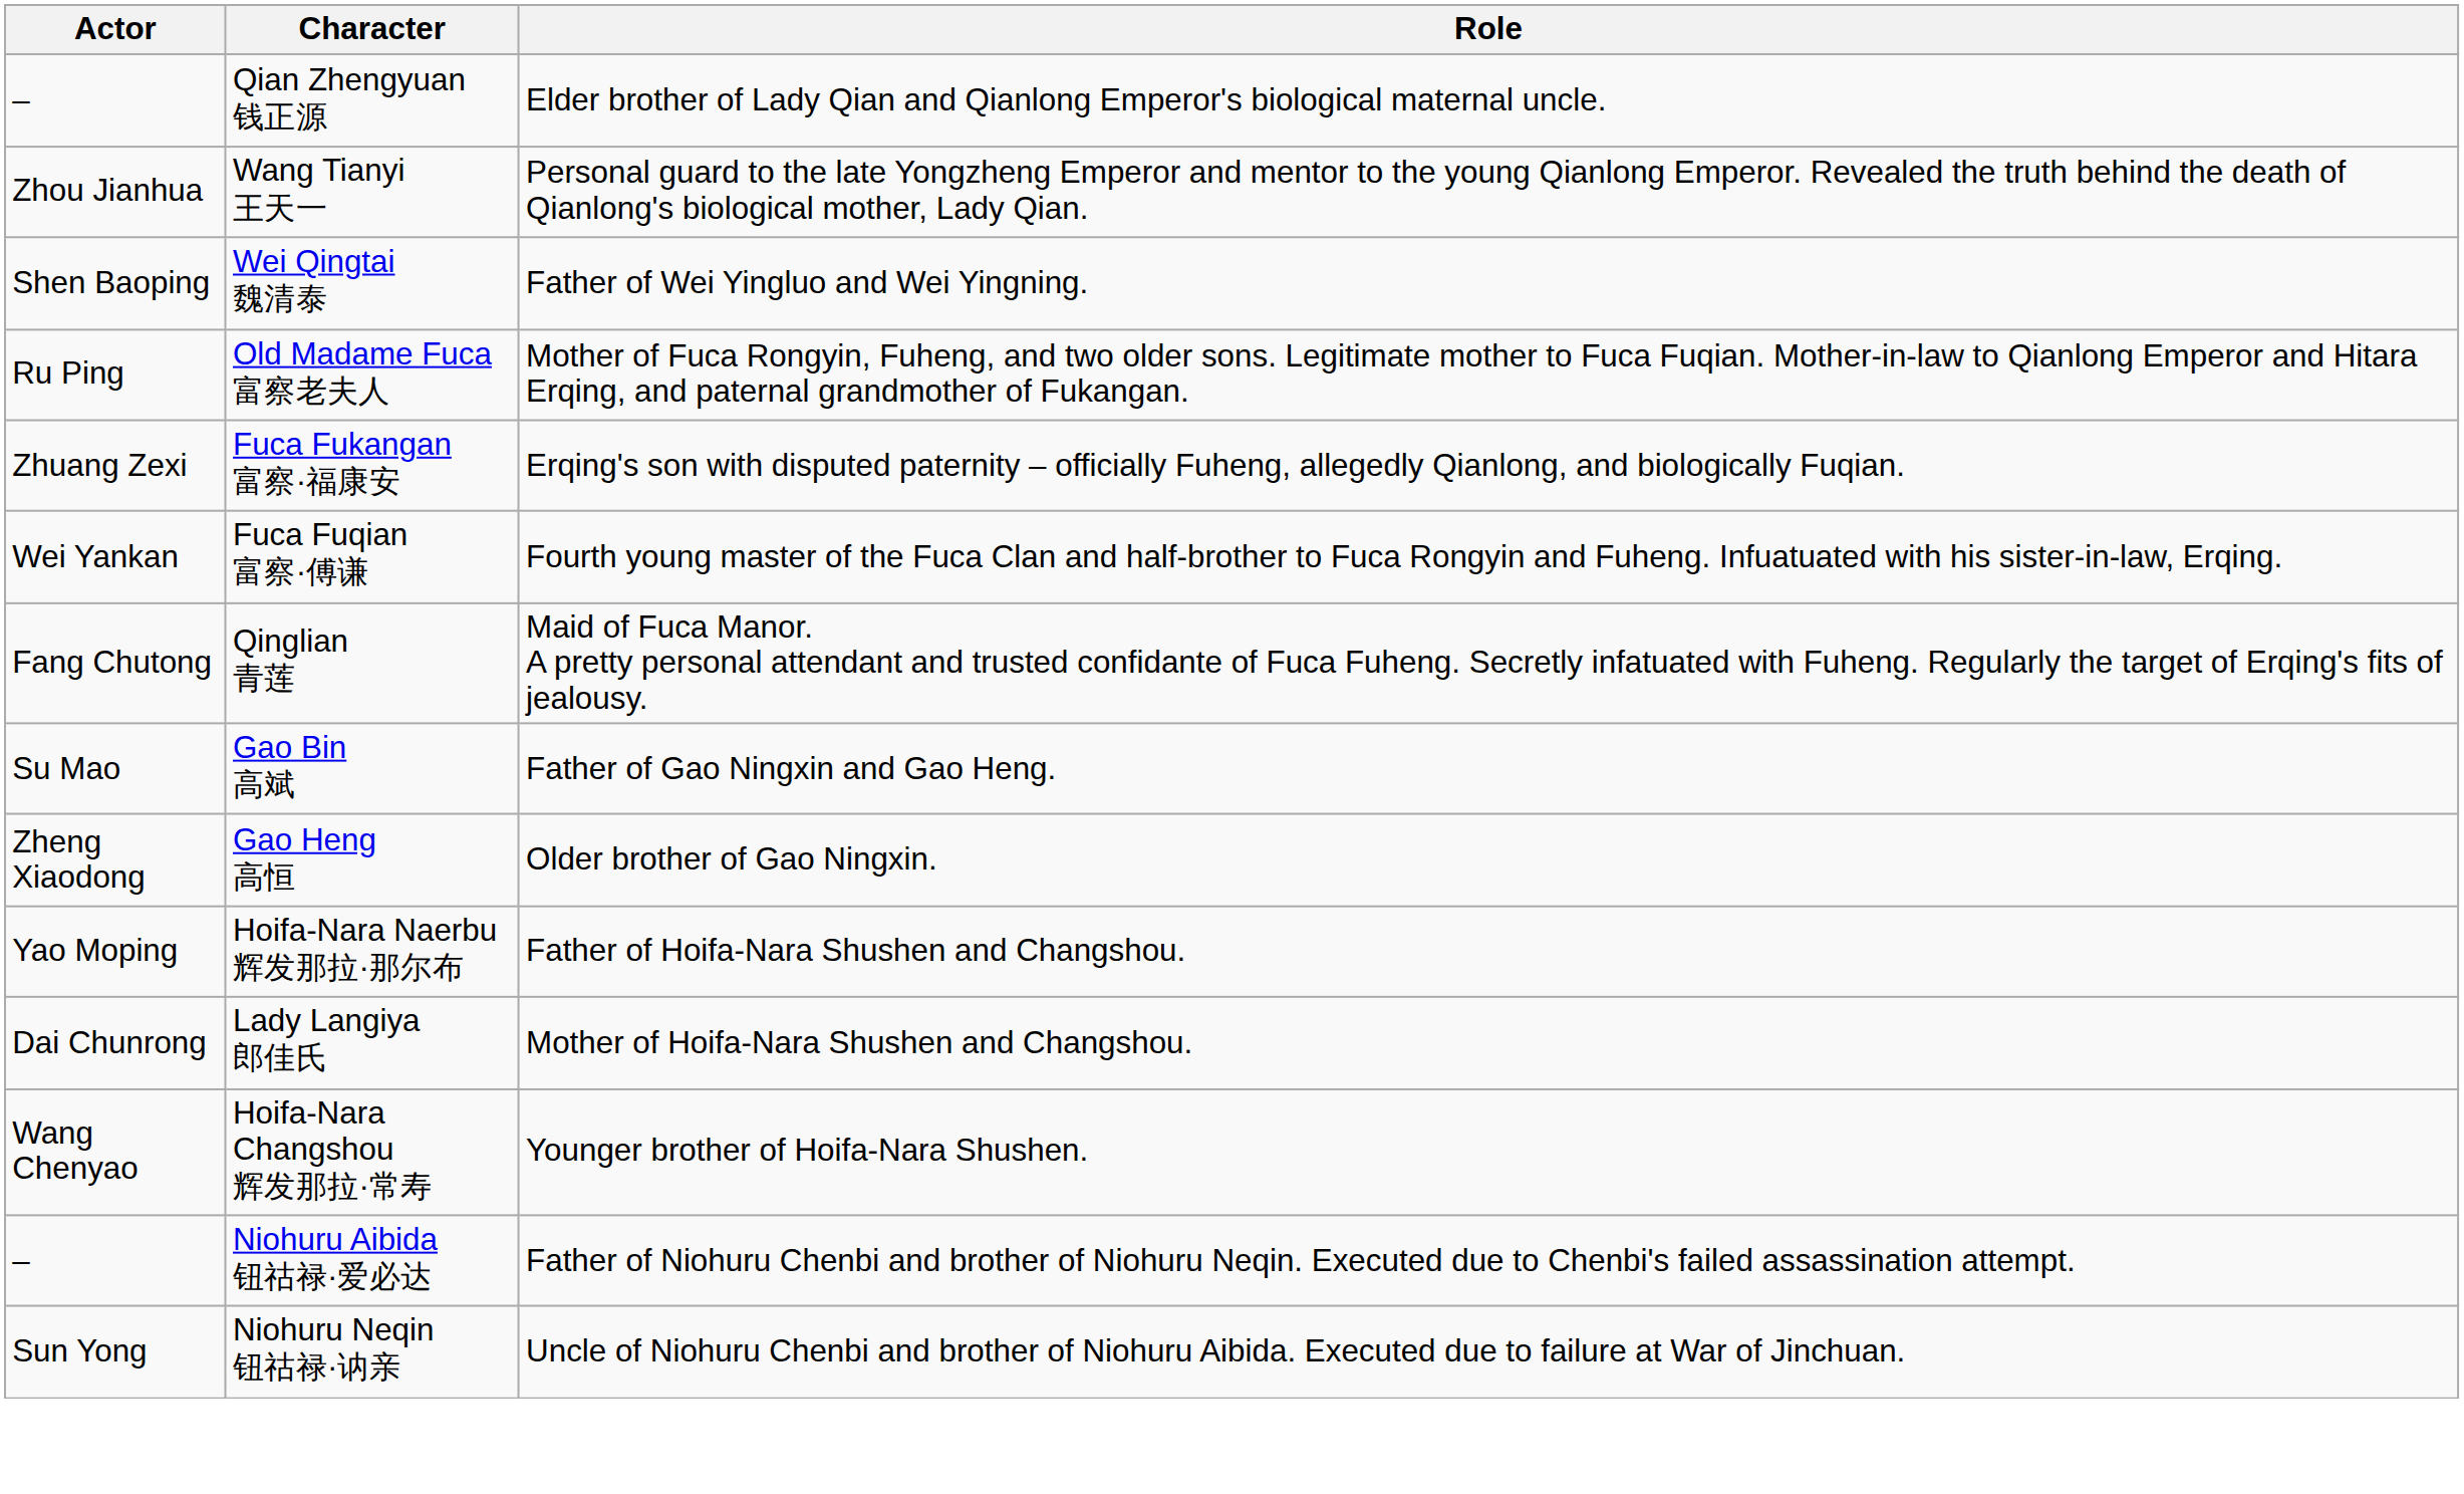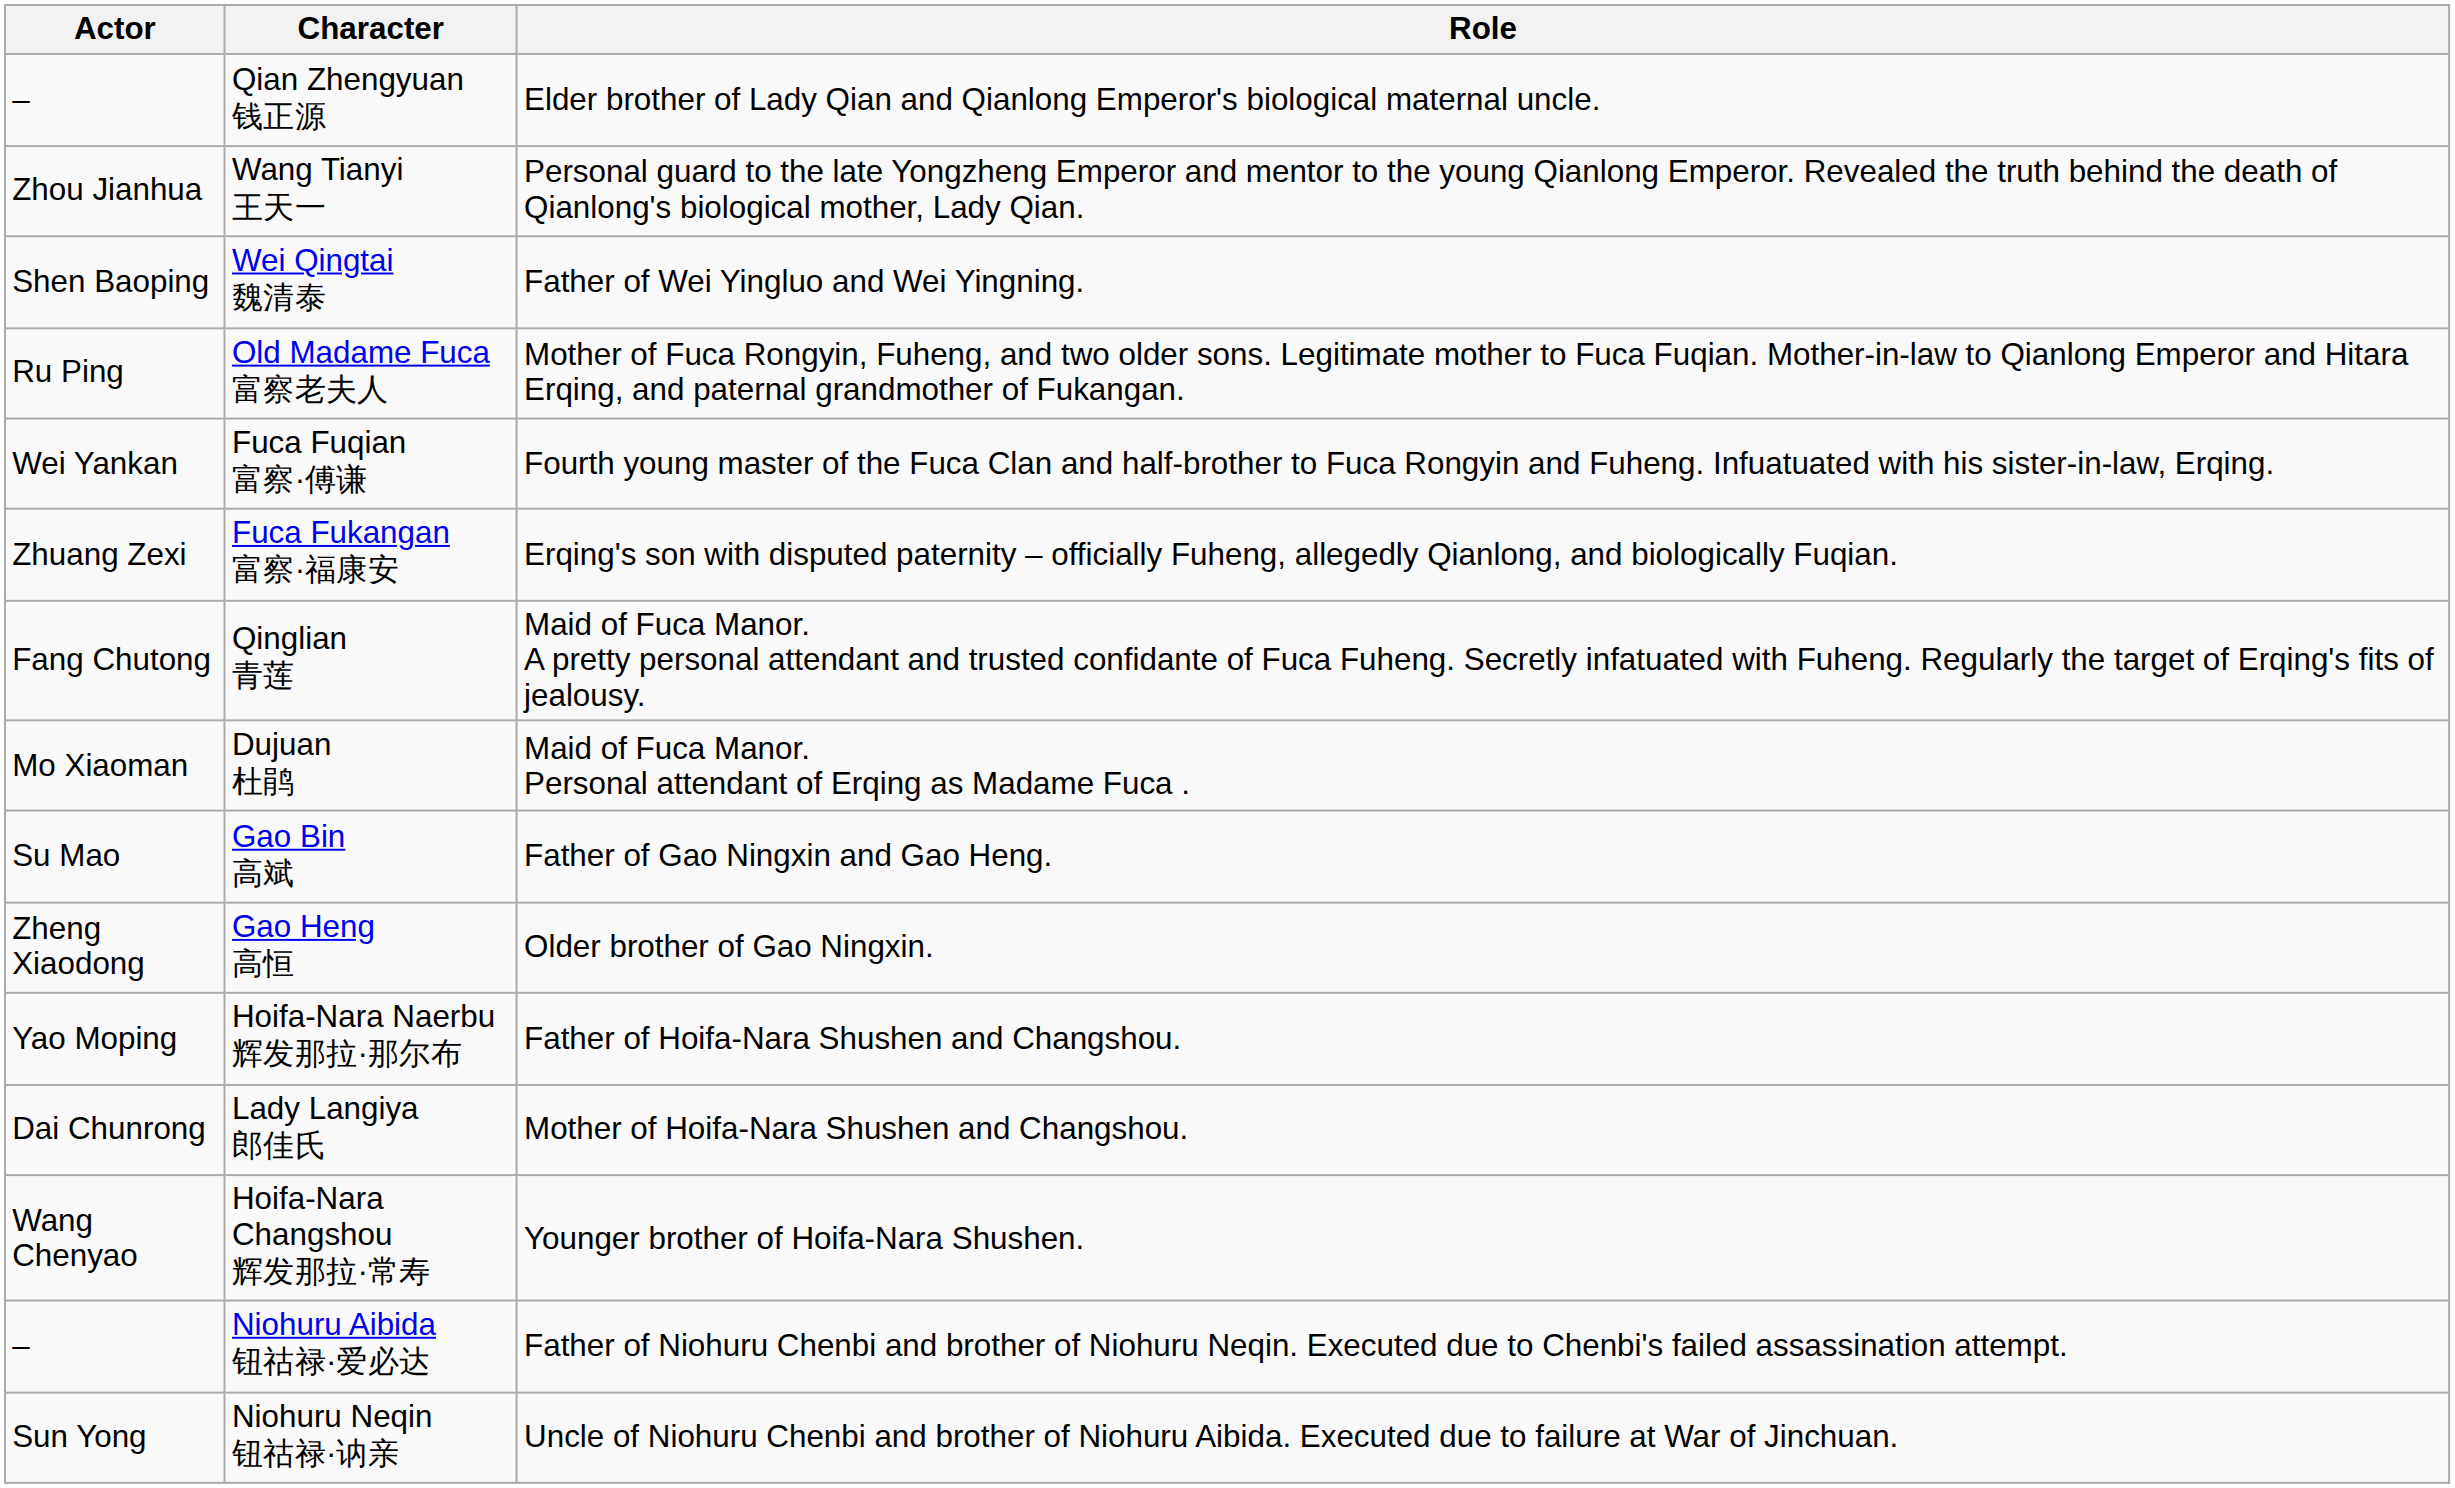rows swapped: Fuca Fuqian 富察·傅谦 <-> Fuca Fukangan 富察·福康安
+ row: Mo Xiaoman | Dujuan 杜鹃 | Maid of Fuca Manor. Personal attendant of Erqing as Madame Fuca .
